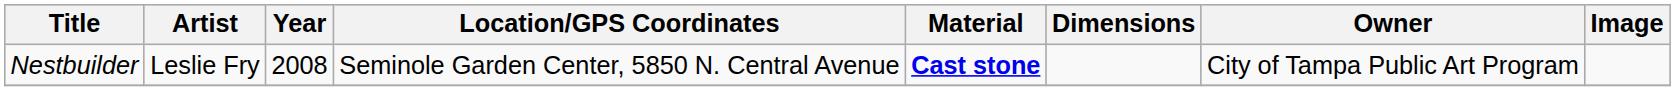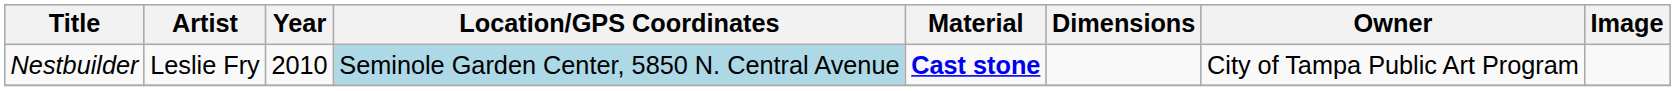Nestbuilder | Year: 2008 -> 2010
Nestbuilder | Location/GPS Coordinates: no background -> lightblue background
